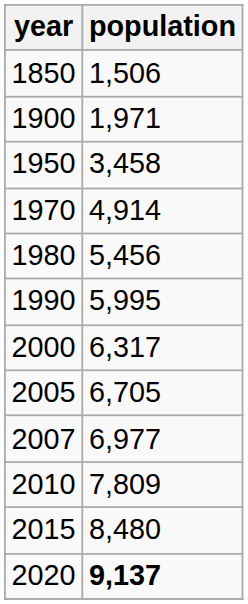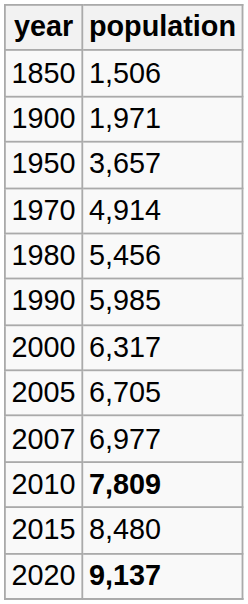1950 | population: 3,458 -> 3,657
1990 | population: 5,995 -> 5,985
2010 | population: normal -> bold
